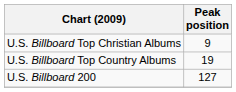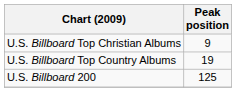U.S. Billboard 200 | Peak position: 127 -> 125
